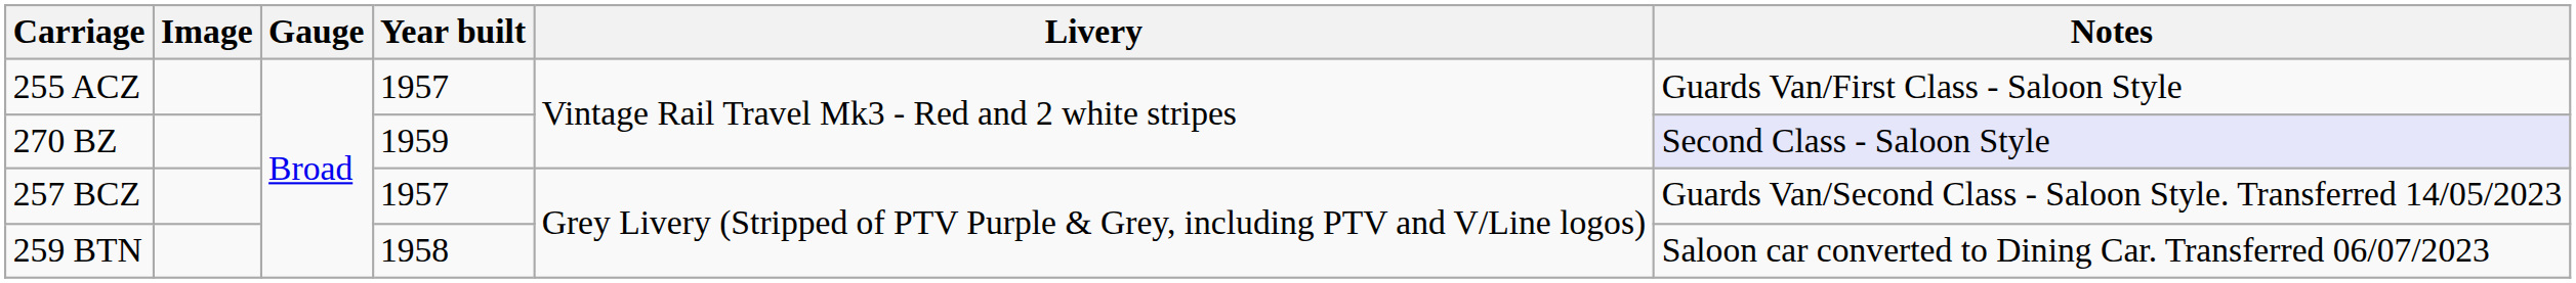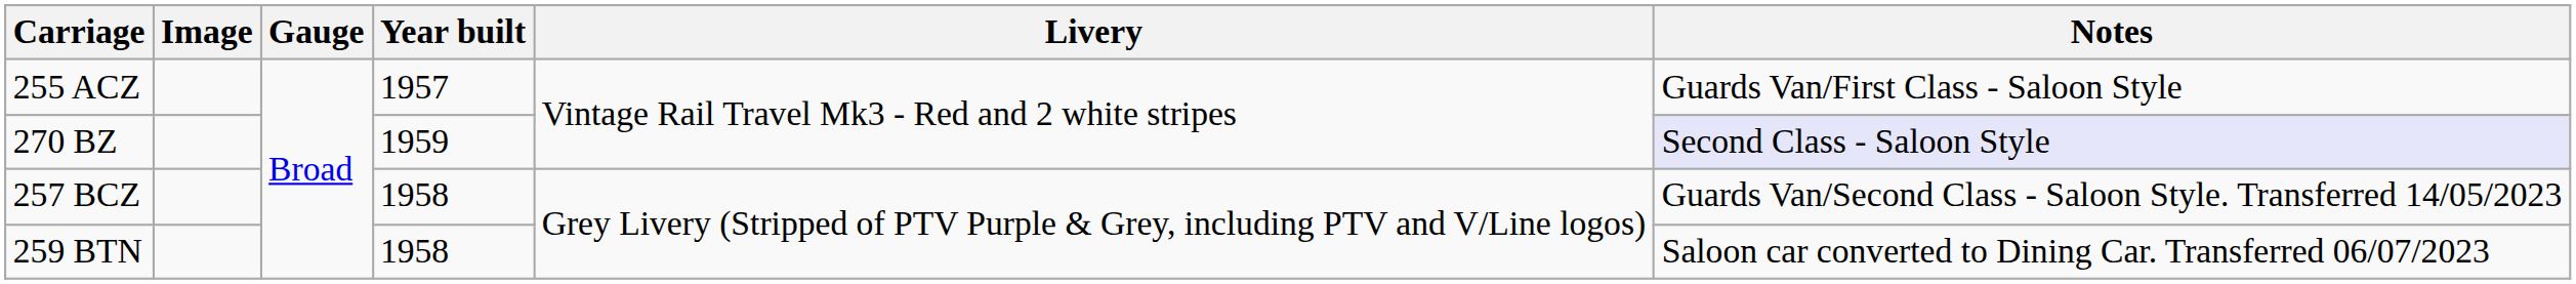257 BCZ | Year built: 1957 -> 1958
